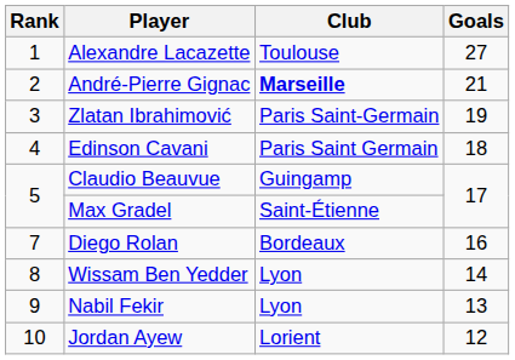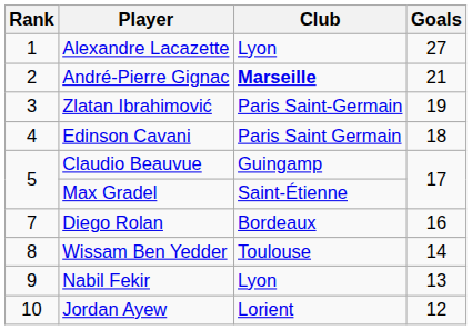Alexandre Lacazette | Club: Toulouse -> Lyon
Wissam Ben Yedder | Club: Lyon -> Toulouse
